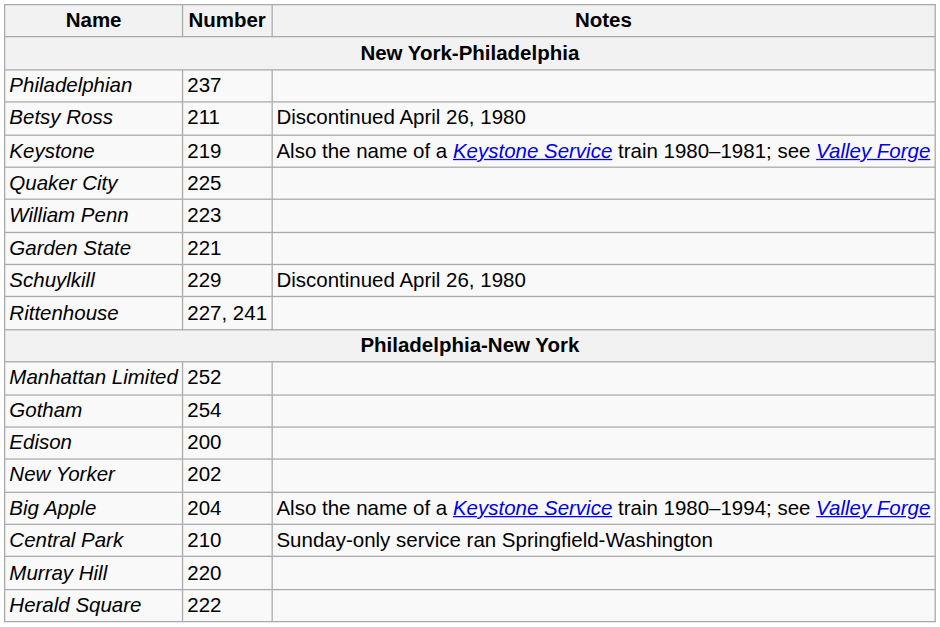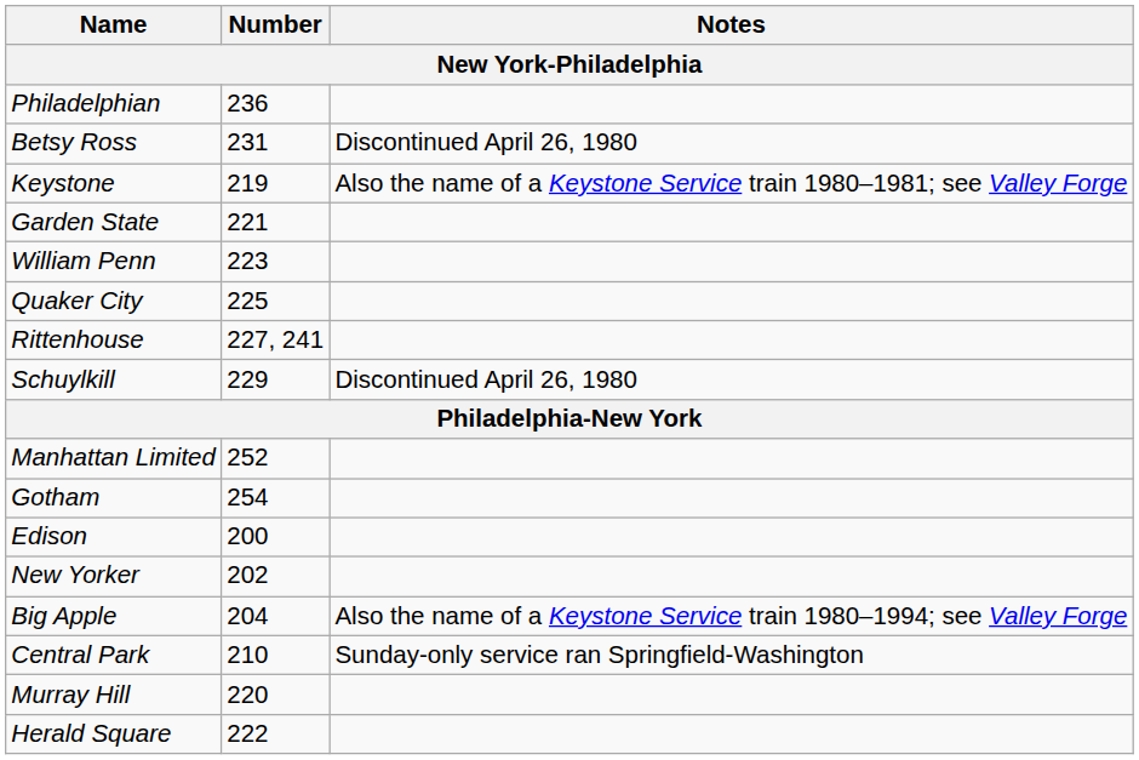Philadelphian | Number: 237 -> 236
Betsy Ross | Number: 211 -> 231
rows swapped: Garden State <-> Quaker City
rows swapped: Rittenhouse <-> Schuylkill
